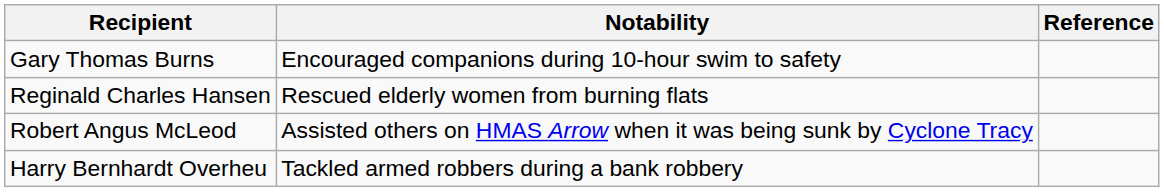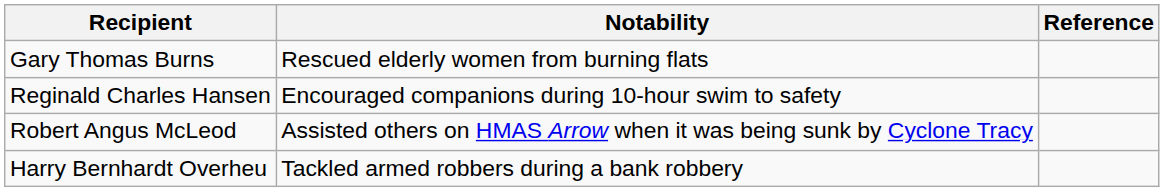Gary Thomas Burns | Notability: Encouraged companions during 10-hour swim to safety -> Rescued elderly women from burning flats
Reginald Charles Hansen | Notability: Rescued elderly women from burning flats -> Encouraged companions during 10-hour swim to safety
